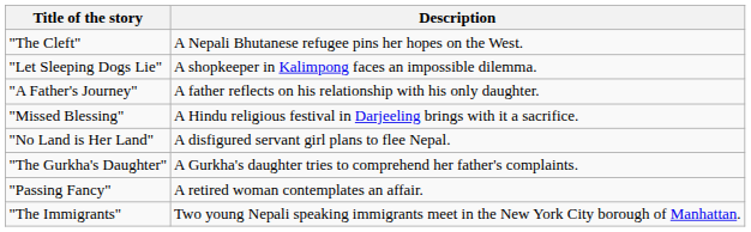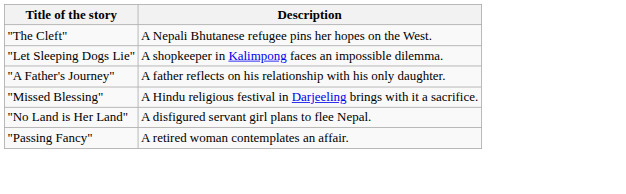- row: "The Gurkha's Daughter" | A Gurkha's daughter tries to comprehend her father's complaints.
- row: "The Immigrants" | Two young Nepali speaking immigrants meet in the New York City borough of Manhattan.
